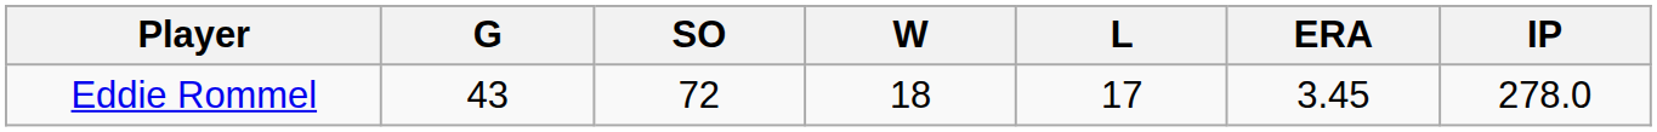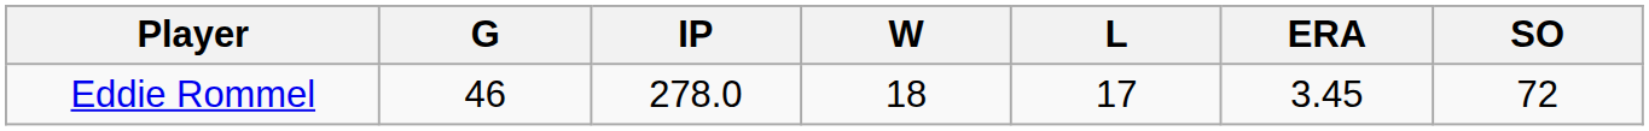columns swapped: IP <-> SO
Eddie Rommel | G: 43 -> 46
